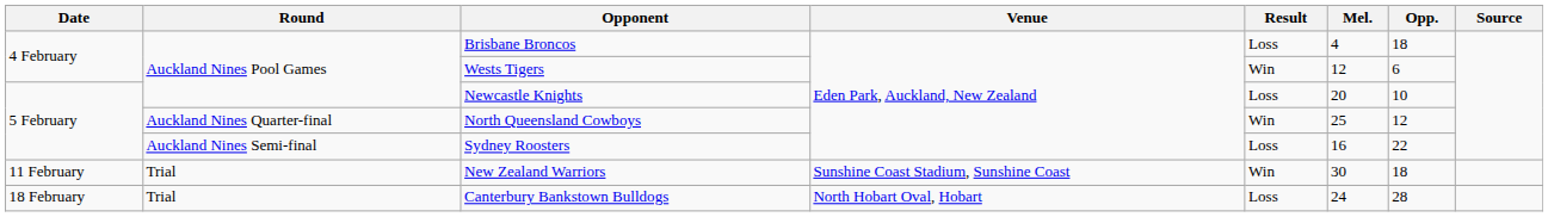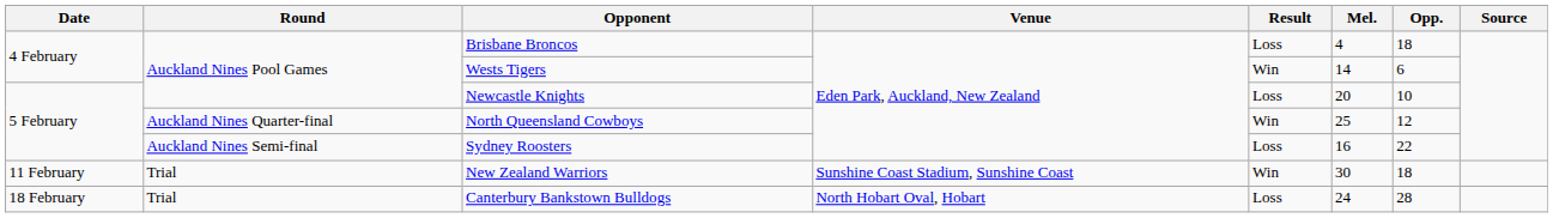Wests Tigers | Mel.: 12 -> 14
